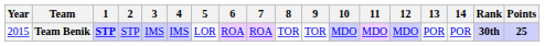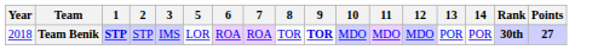- column: 4 | IMS
Team Benik | Year: 2015 -> 2018
Team Benik | 9: normal -> bold
Team Benik | Points: 25 -> 27
